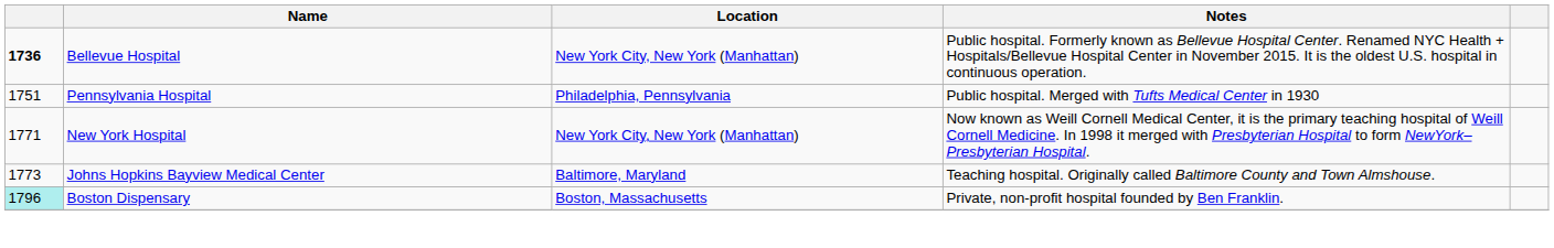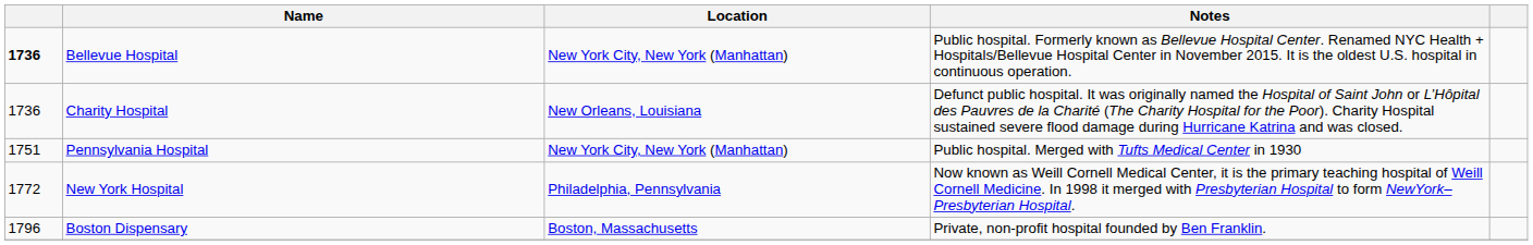+ row: 1736 | Charity Hospital | New Orleans, Louisiana | Defunct public hospital. It was originally named the Hospital of Saint John or L’Hôpital des Pauvres de la Charité (The Charity Hospital for the Poor). Charity Hospital sustained severe flood damage during Hurricane Katrina and was closed.
Pennsylvania Hospital | Location: Philadelphia, Pennsylvania -> New York City, New York (Manhattan)
New York Hospital | column 1: 1771 -> 1772
New York Hospital | Location: New York City, New York (Manhattan) -> Philadelphia, Pennsylvania
- row: 1773 | Johns Hopkins Bayview Medical Center | Baltimore, Maryland | Teaching hospital. Originally called Baltimore County and Town Almshouse.
Boston Dispensary | column 1: paleturquoise background -> no background
